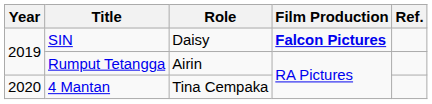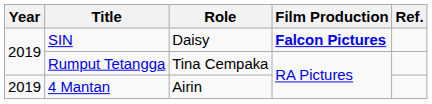Rumput Tetangga | Role: Airin -> Tina Cempaka
4 Mantan | Year: 2020 -> 2019
4 Mantan | Role: Tina Cempaka -> Airin
